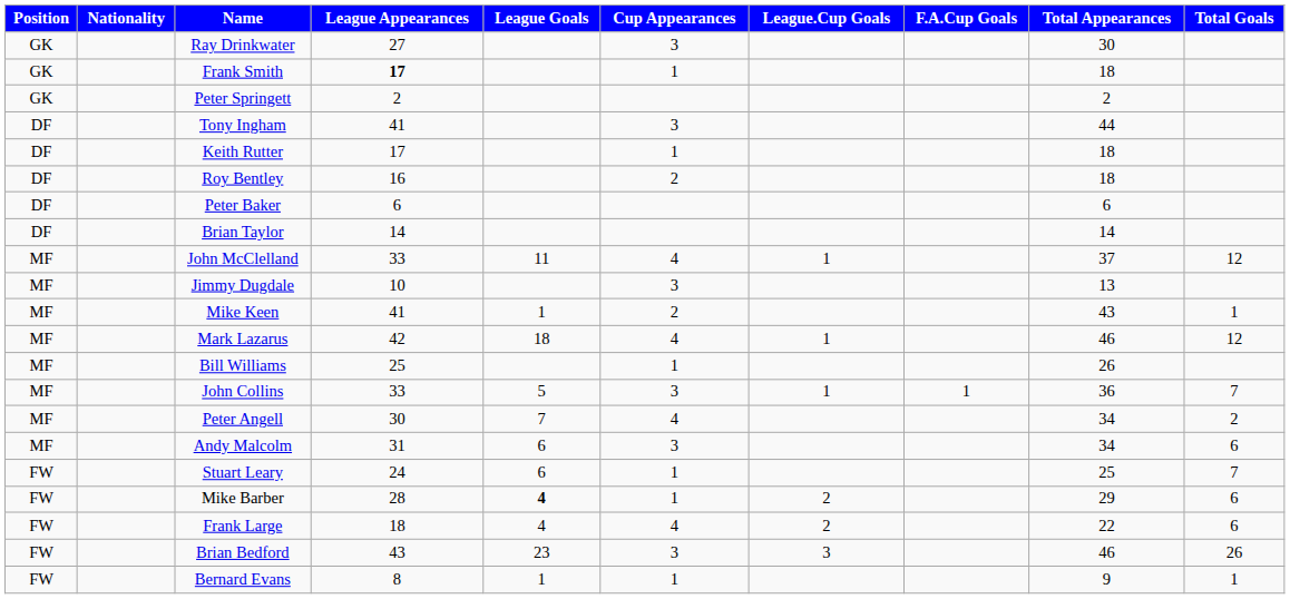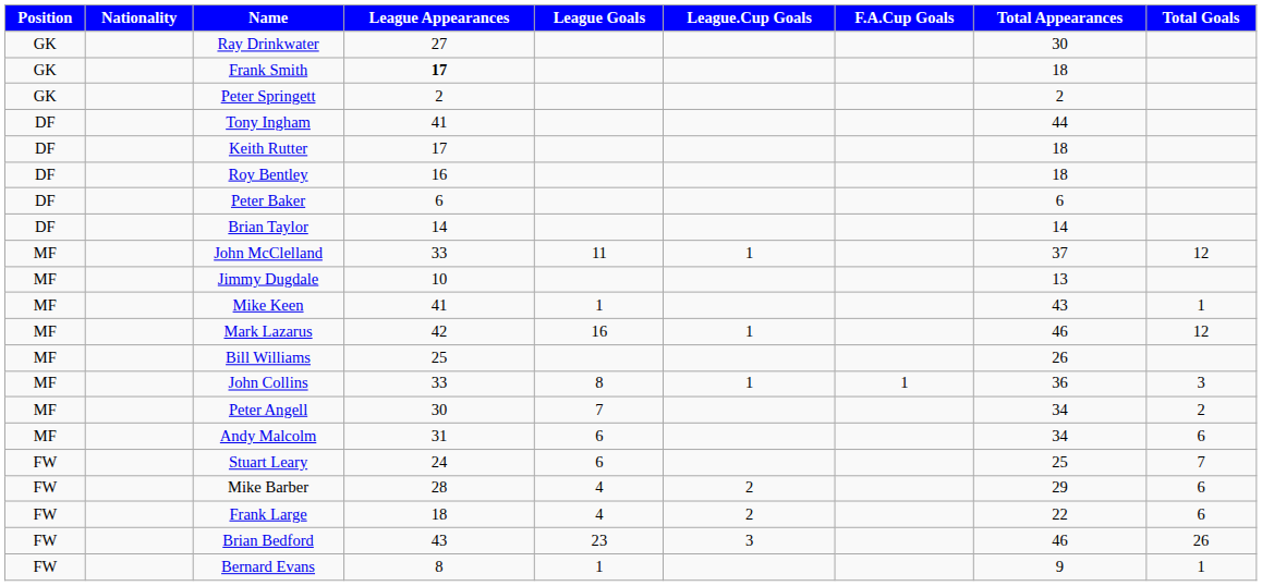- column: Cup Appearances | 3 | 1 | 3 | 1 | 2 | 4 | 3 | 2 | 4 | 1 | 3 | 4 | 3 | 1 | 1 | 4 | 3 | 1
Mark Lazarus | League Goals: 18 -> 16
John Collins | League Goals: 5 -> 8
John Collins | Total Goals: 7 -> 3
Mike Barber | League Goals: bold -> normal
